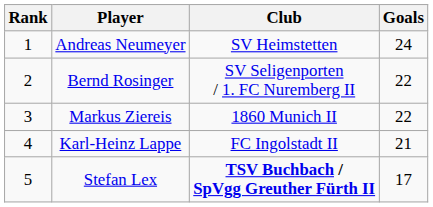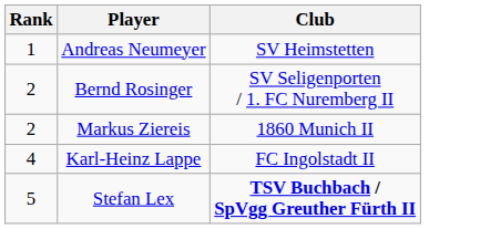- column: Goals | 24 | 22 | 22 | 21 | 17
Markus Ziereis | Rank: 3 -> 2
